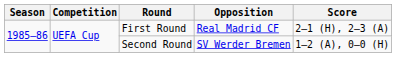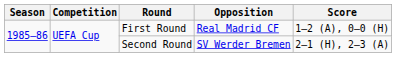First Round | Score: 2–1 (H), 2–3 (A) -> 1–2 (A), 0–0 (H)
Second Round | Score: 1–2 (A), 0–0 (H) -> 2–1 (H), 2–3 (A)
